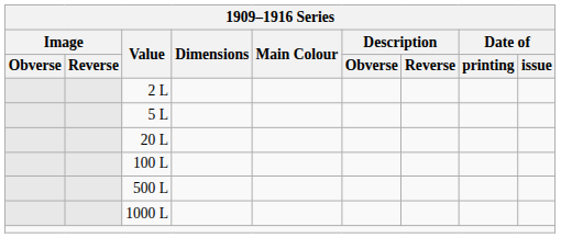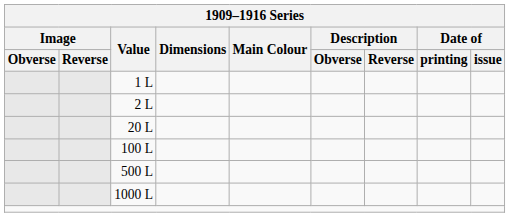+ row: 1 L
- row: 5 L
